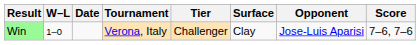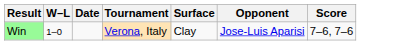- column: Tier | Challenger
